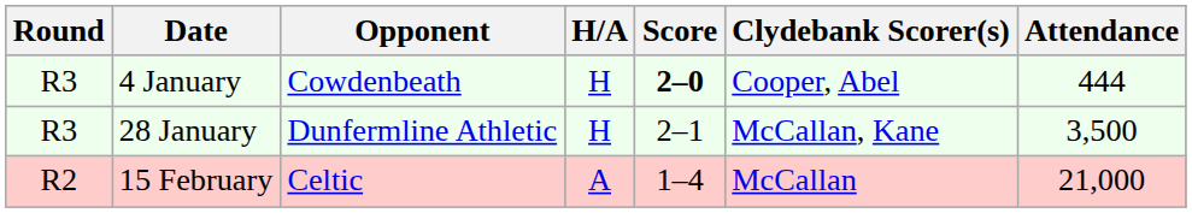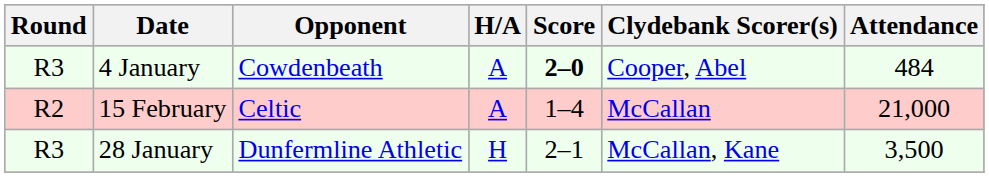4 January | H/A: H -> A
4 January | Attendance: 444 -> 484
rows swapped: 28 January <-> 15 February
